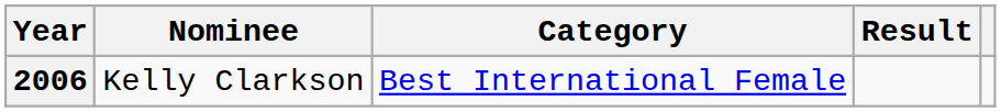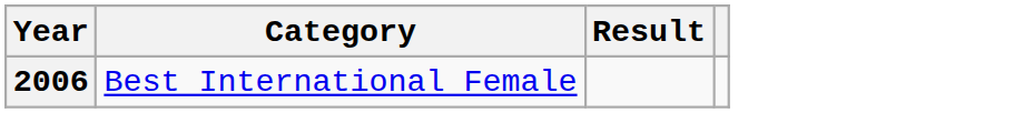- column: Nominee | Kelly Clarkson
